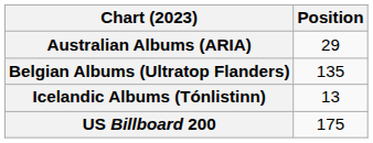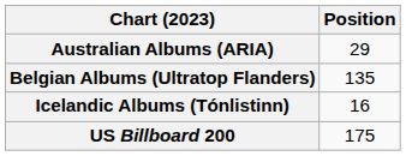Icelandic Albums (Tónlistinn) | Position: 13 -> 16
